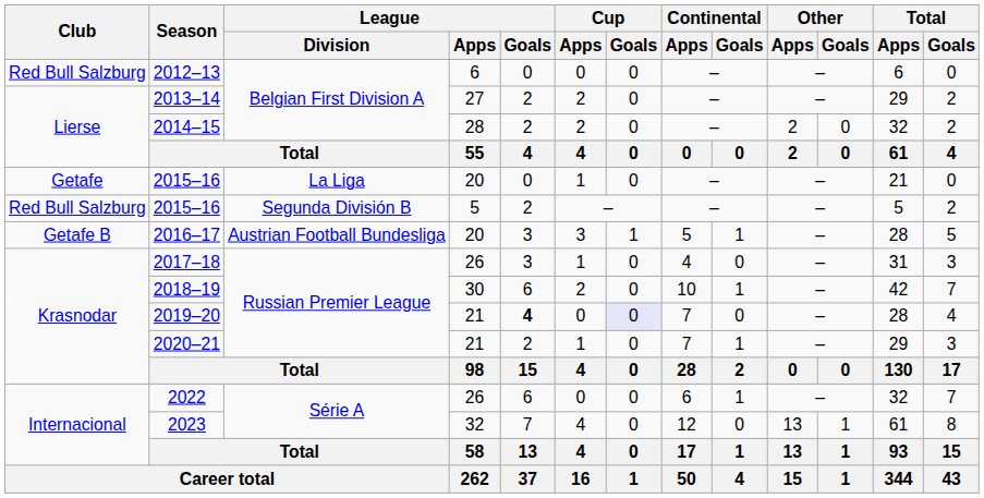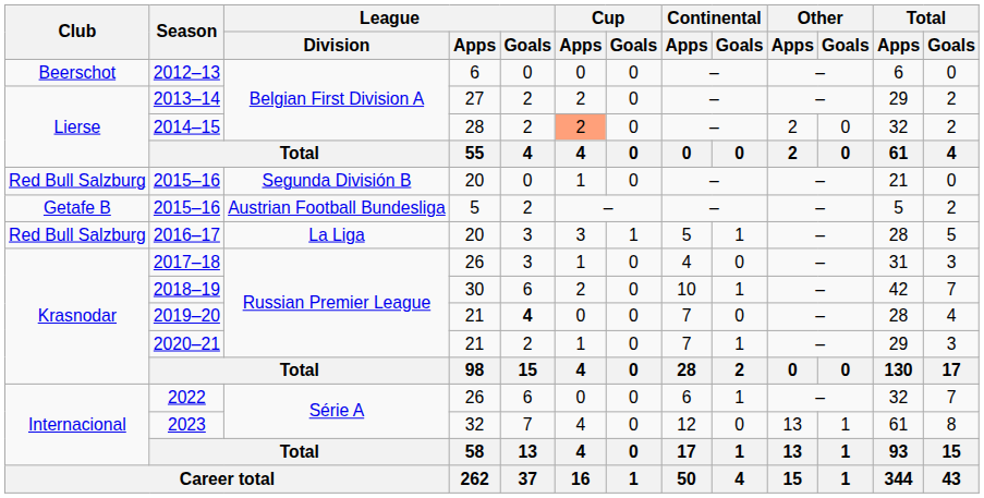2012–13 | Club: Red Bull Salzburg -> Beerschot
2014–15 | Cup / Apps: no background -> lightsalmon background
2015–16 / 20 | Club: Getafe -> Red Bull Salzburg
2015–16 / 20 | League / Division: La Liga -> Segunda División B
2015–16 / 5 | Club: Red Bull Salzburg -> Getafe B
2015–16 / 5 | League / Division: Segunda División B -> Austrian Football Bundesliga
2016–17 | Club: Getafe B -> Red Bull Salzburg
2016–17 | League / Division: Austrian Football Bundesliga -> La Liga
2019–20 | Cup / Goals: lavender background -> no background
